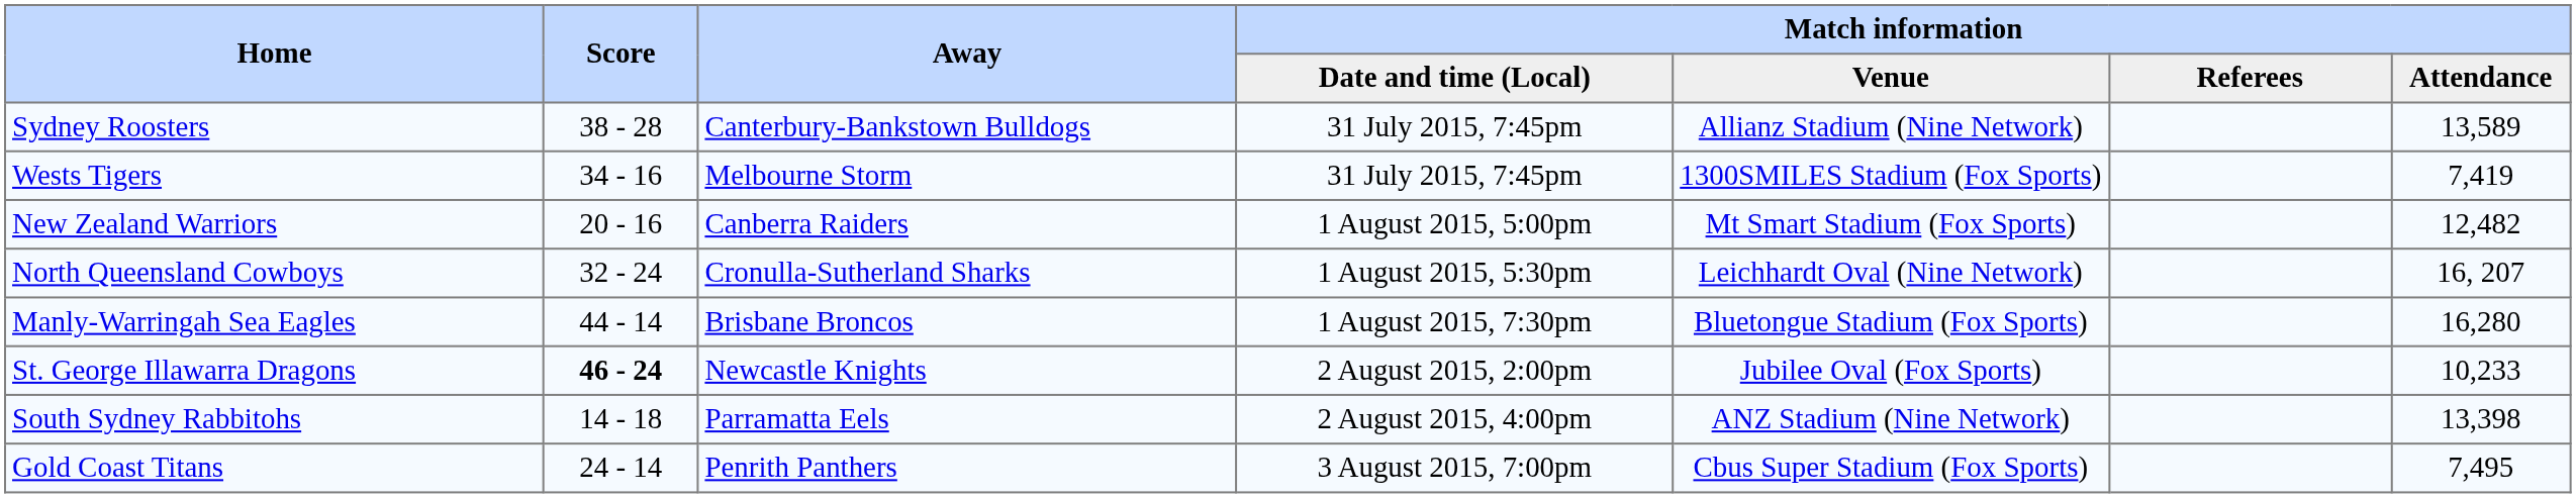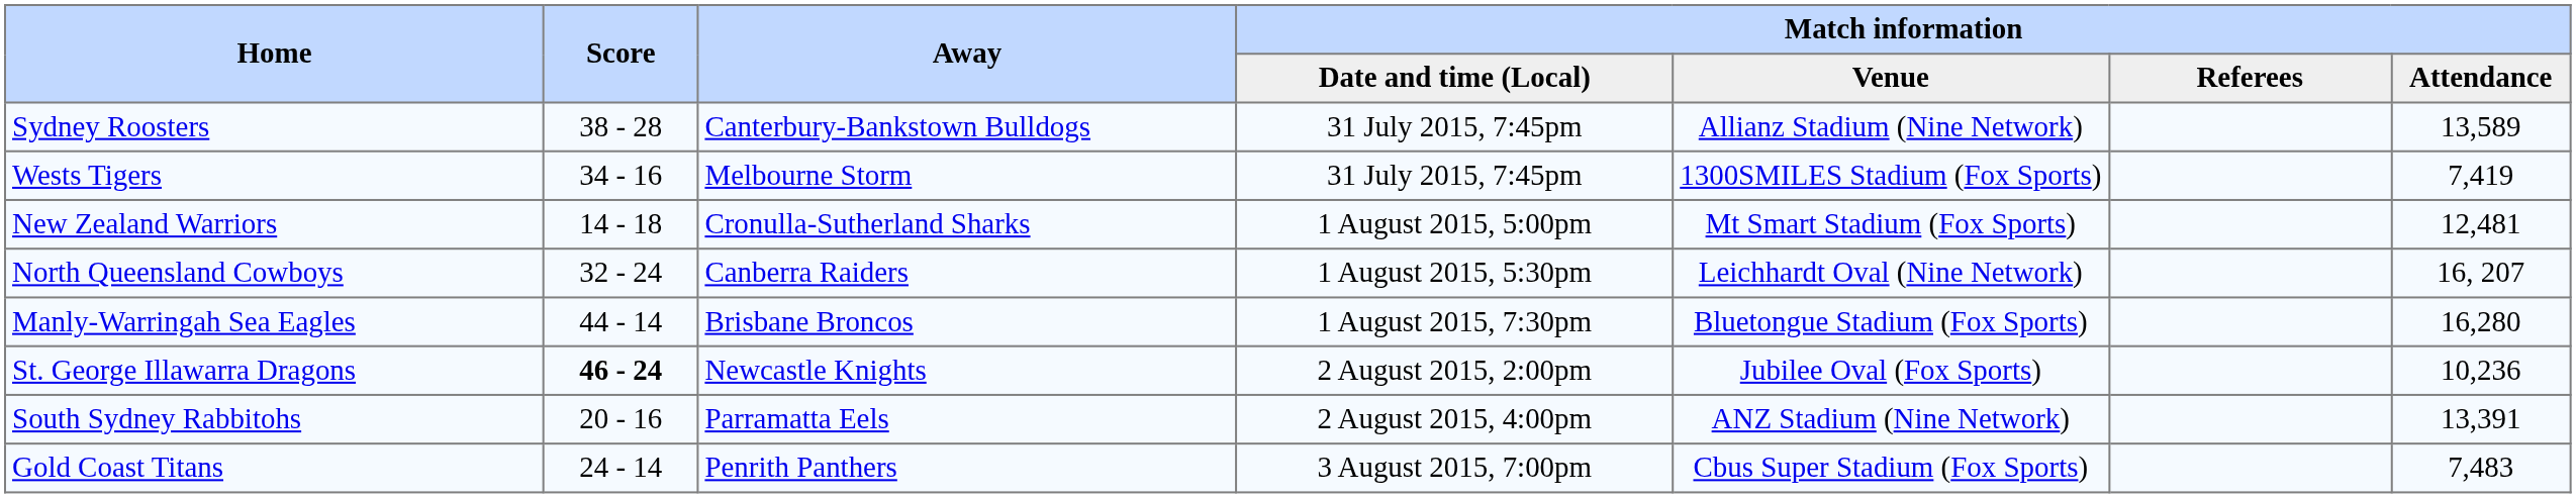New Zealand Warriors | Score: 20 - 16 -> 14 - 18
New Zealand Warriors | Away: Canberra Raiders -> Cronulla-Sutherland Sharks
New Zealand Warriors | Match information / Attendance: 12,482 -> 12,481
North Queensland Cowboys | Away: Cronulla-Sutherland Sharks -> Canberra Raiders
St. George Illawarra Dragons | Match information / Attendance: 10,233 -> 10,236
South Sydney Rabbitohs | Score: 14 - 18 -> 20 - 16
South Sydney Rabbitohs | Match information / Attendance: 13,398 -> 13,391
Gold Coast Titans | Match information / Attendance: 7,495 -> 7,483
